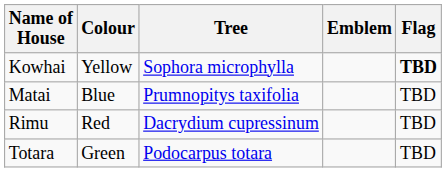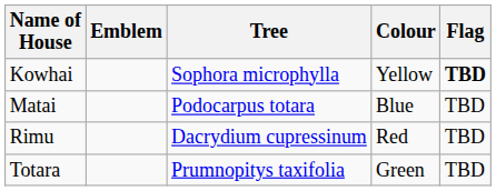columns swapped: Colour <-> Emblem
Matai | Tree: Prumnopitys taxifolia -> Podocarpus totara
Totara | Tree: Podocarpus totara -> Prumnopitys taxifolia
